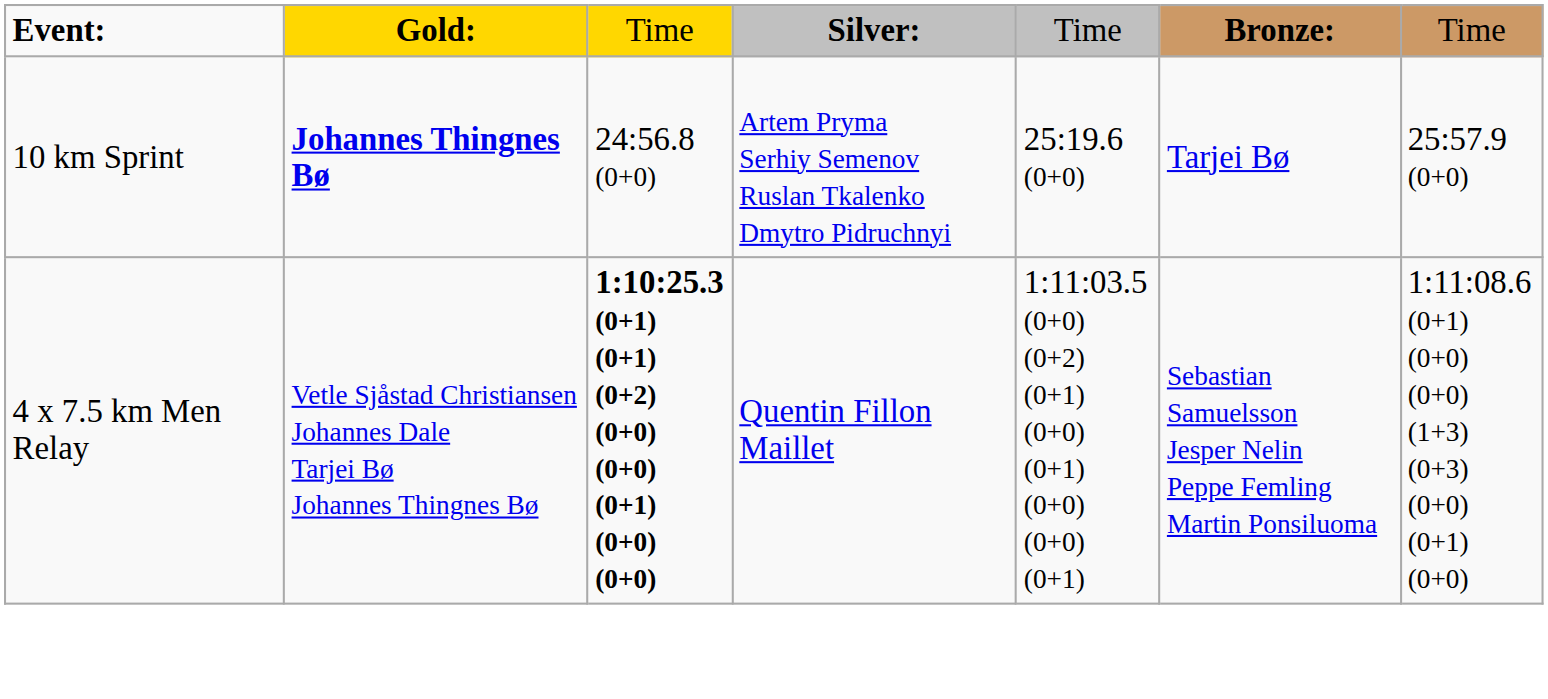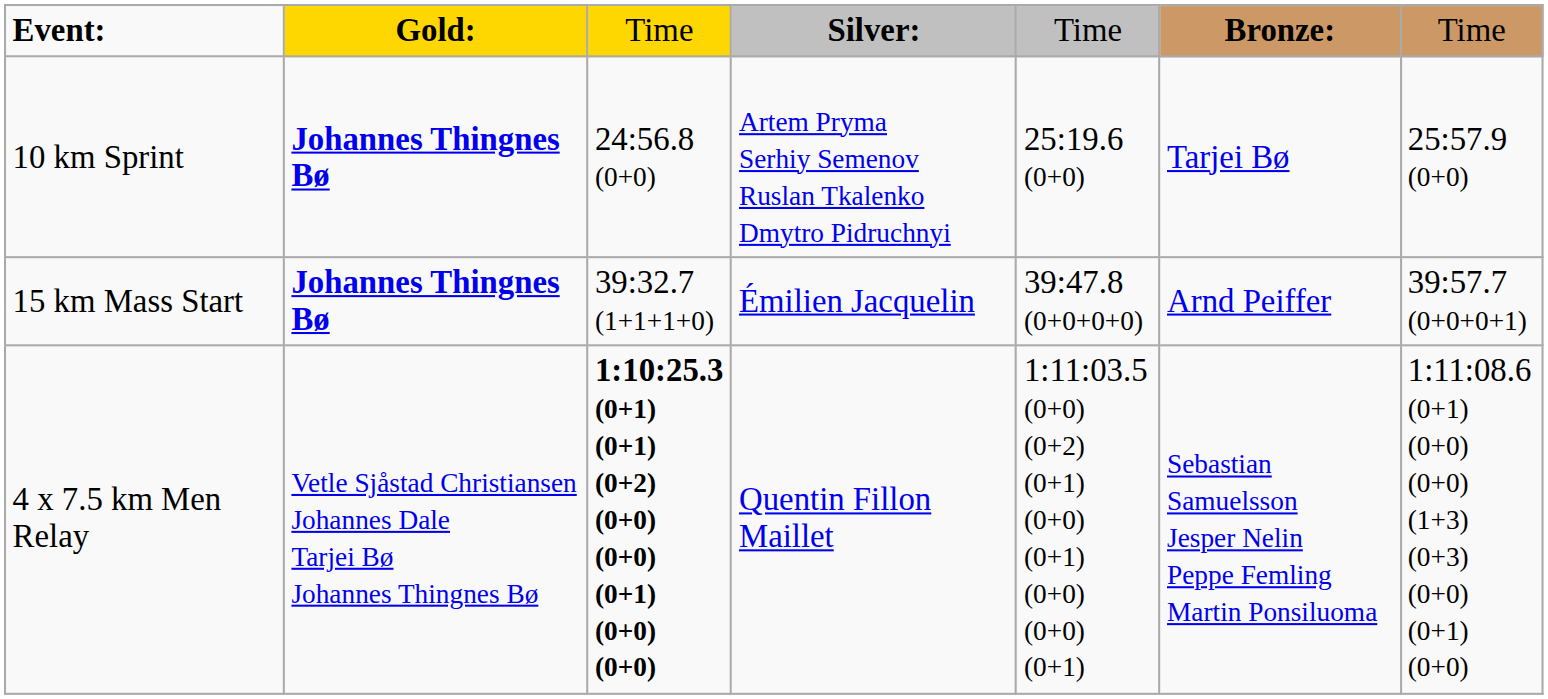+ row: 15 km Mass Start | Johannes Thingnes Bø | 39:32.7 (1+1+1+0) | Émilien Jacquelin | 39:47.8 (0+0+0+0) | Arnd Peiffer | 39:57.7 (0+0+0+1)
